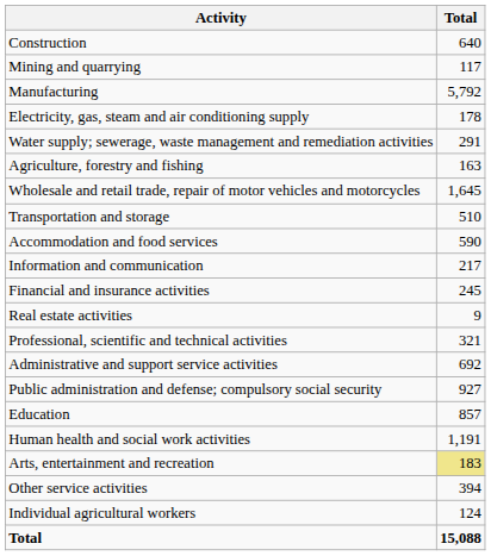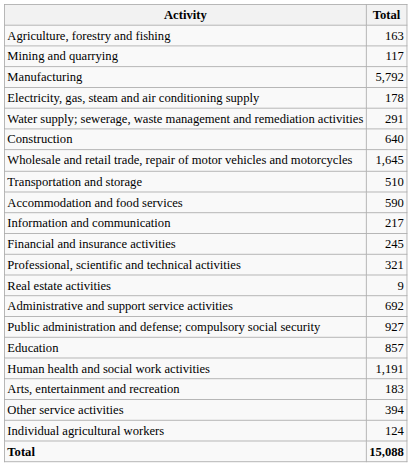rows swapped: Agriculture, forestry and fishing <-> Construction
rows swapped: Real estate activities <-> Professional, scientific and technical activities
Arts, entertainment and recreation | Total: khaki background -> no background
